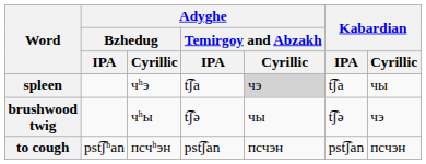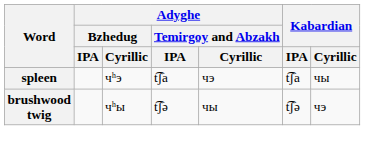spleen | Adyghe / Temirgoy and Abzakh / Cyrillic: lightgrey background -> no background
- row: to cough | pst͡ʃʰan | псчʰэн | pst͡ʃan | псчэн | pst͡ʃan | псчэн
